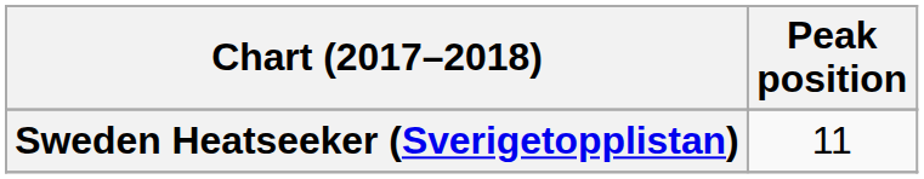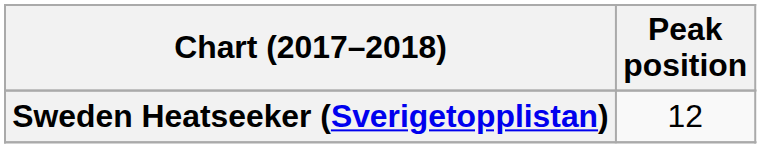Sweden Heatseeker (Sverigetopplistan) | Peak position: 11 -> 12
